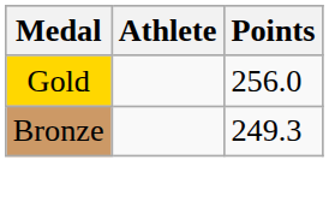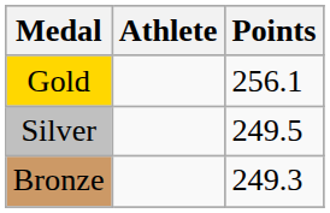Gold | Points: 256.0 -> 256.1
+ row: Silver | 249.5
